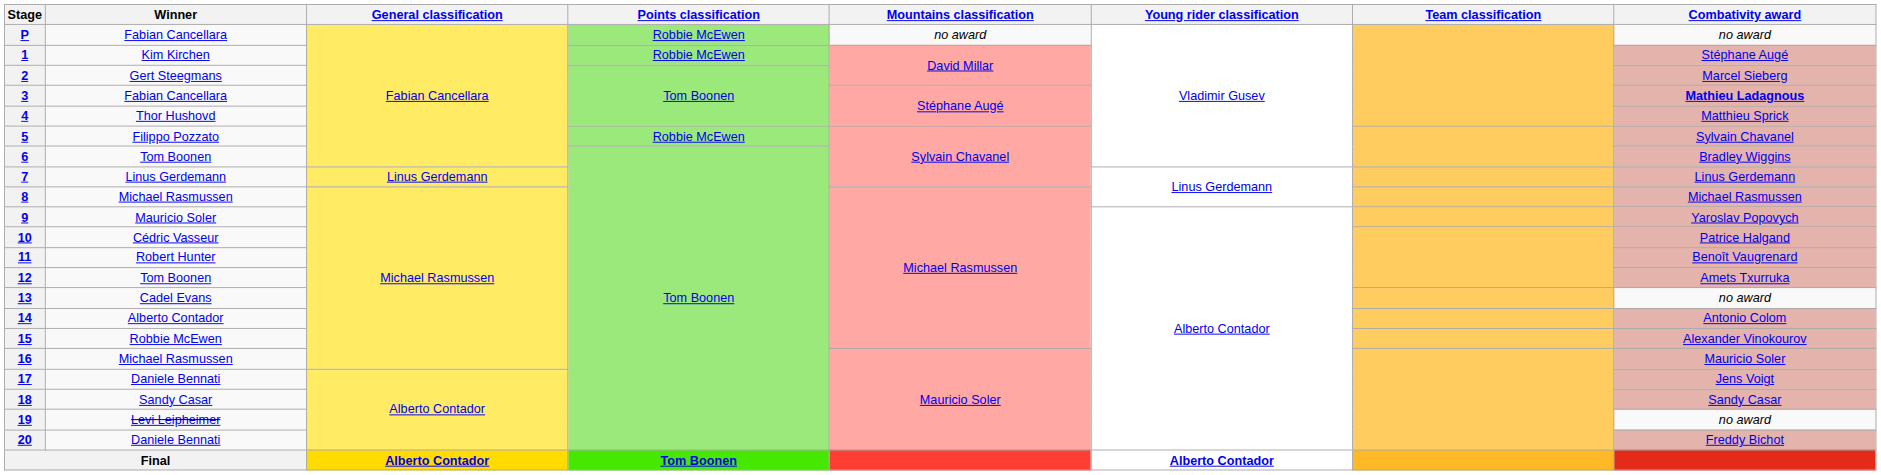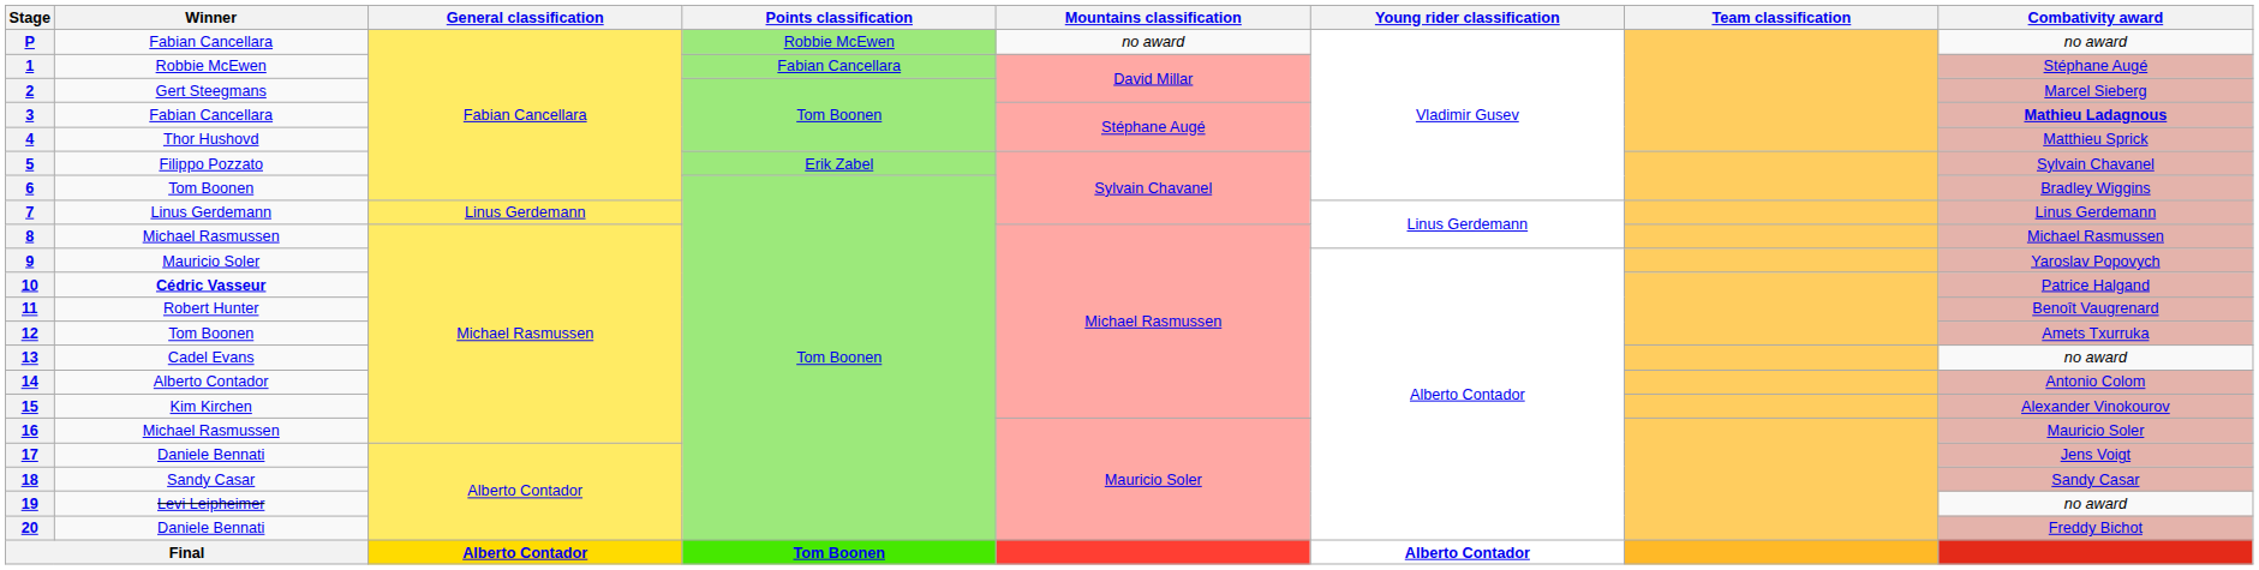1 | Winner: Kim Kirchen -> Robbie McEwen
1 | Points classification: Robbie McEwen -> Fabian Cancellara
5 | Points classification: Robbie McEwen -> Erik Zabel
10 | Winner: normal -> bold
15 | Winner: Robbie McEwen -> Kim Kirchen
